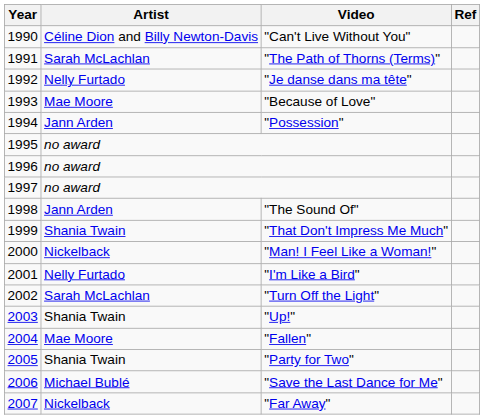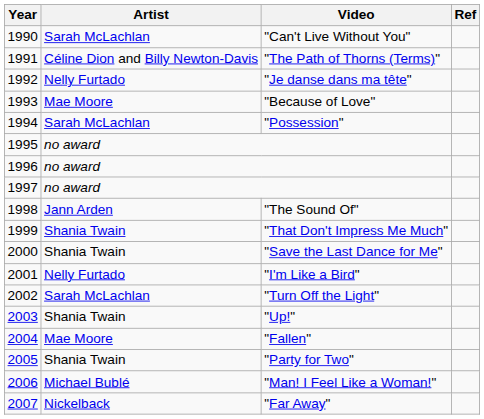1990 | Artist: Céline Dion and Billy Newton-Davis -> Sarah McLachlan
1991 | Artist: Sarah McLachlan -> Céline Dion and Billy Newton-Davis
1994 | Artist: Jann Arden -> Sarah McLachlan
2000 | Artist: Nickelback -> Shania Twain
2000 | Video: "Man! I Feel Like a Woman!" -> "Save the Last Dance for Me"
2006 | Video: "Save the Last Dance for Me" -> "Man! I Feel Like a Woman!"
